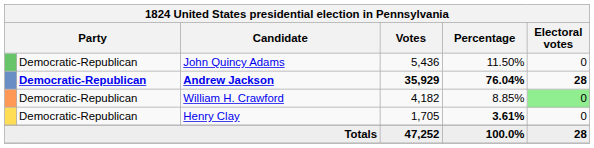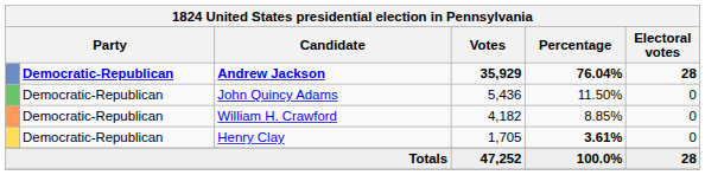rows swapped: Andrew Jackson <-> John Quincy Adams
William H. Crawford | Electoral votes: lightgreen background -> no background
